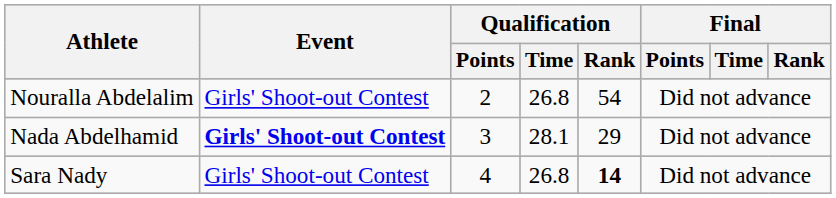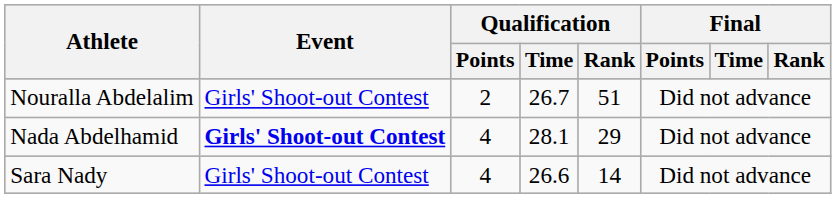Nouralla Abdelalim | Qualification / Time: 26.8 -> 26.7
Nouralla Abdelalim | Qualification / Rank: 54 -> 51
Nada Abdelhamid | Qualification / Points: 3 -> 4
Sara Nady | Qualification / Time: 26.8 -> 26.6
Sara Nady | Qualification / Rank: bold -> normal
